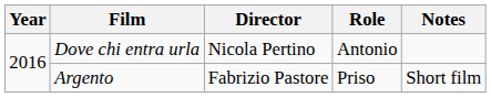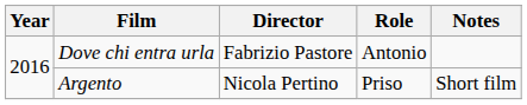Dove chi entra urla | Director: Nicola Pertino -> Fabrizio Pastore
Argento | Director: Fabrizio Pastore -> Nicola Pertino
